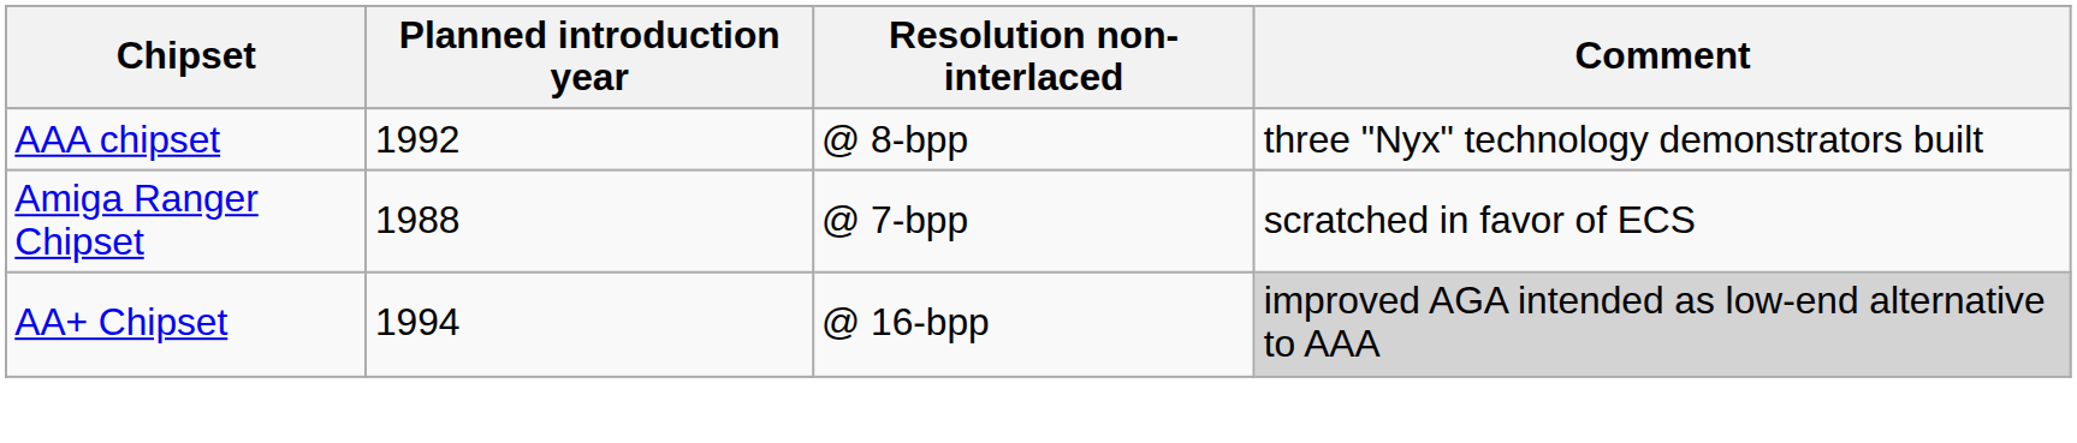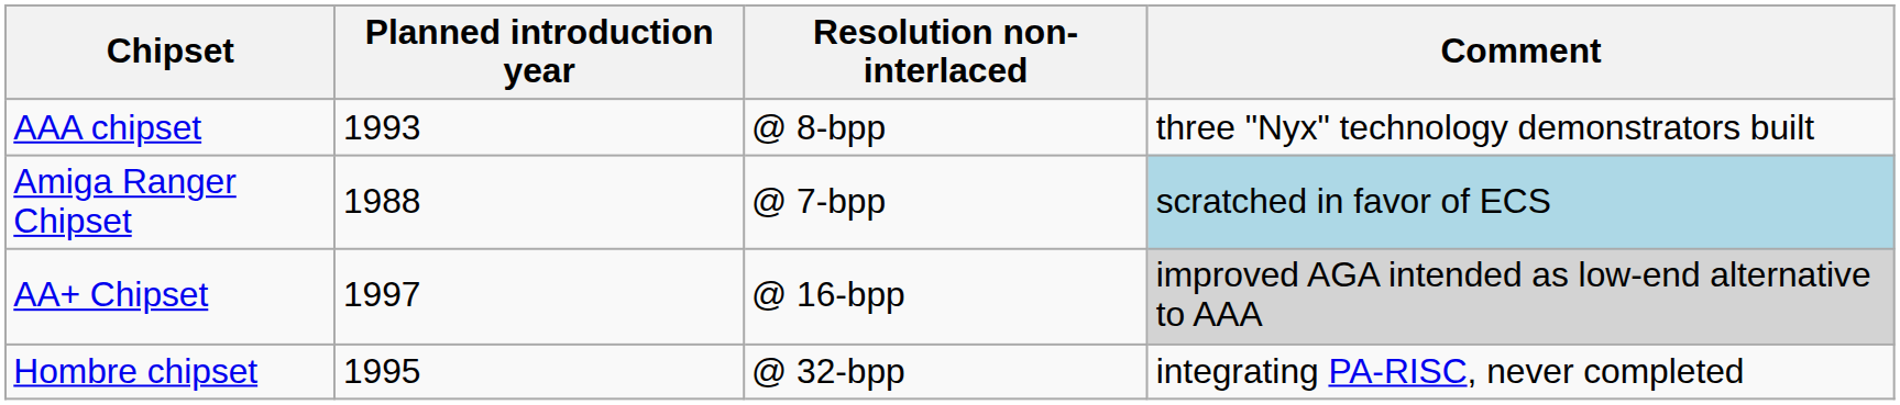AAA chipset | Planned introduction year: 1992 -> 1993
Amiga Ranger Chipset | Comment: no background -> lightblue background
AA+ Chipset | Planned introduction year: 1994 -> 1997
+ row: Hombre chipset | 1995 | @ 32-bpp | integrating PA-RISC, never completed
